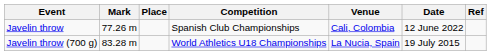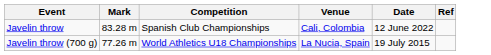- column: Place
Javelin throw | Mark: 77.26 m -> 83.28 m
Javelin throw (700 g) | Mark: 83.28 m -> 77.26 m
